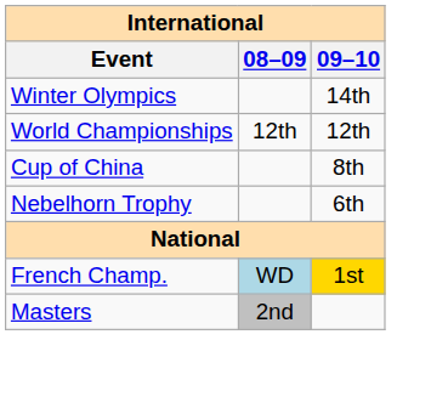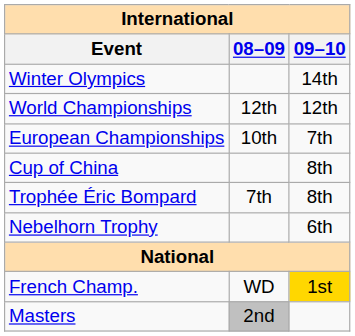+ row: European Championships | 10th | 7th
+ row: Trophée Éric Bompard | 7th | 8th
French Champ. | 08–09: lightblue background -> no background
